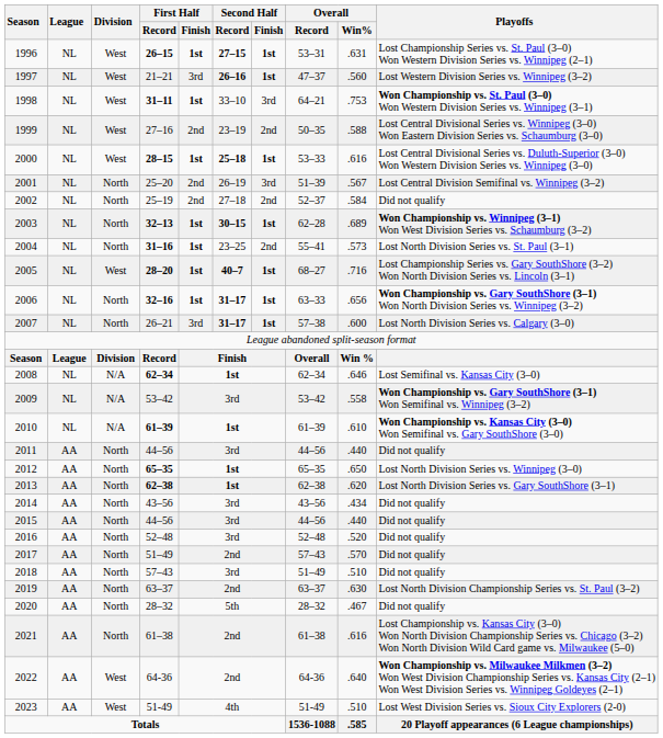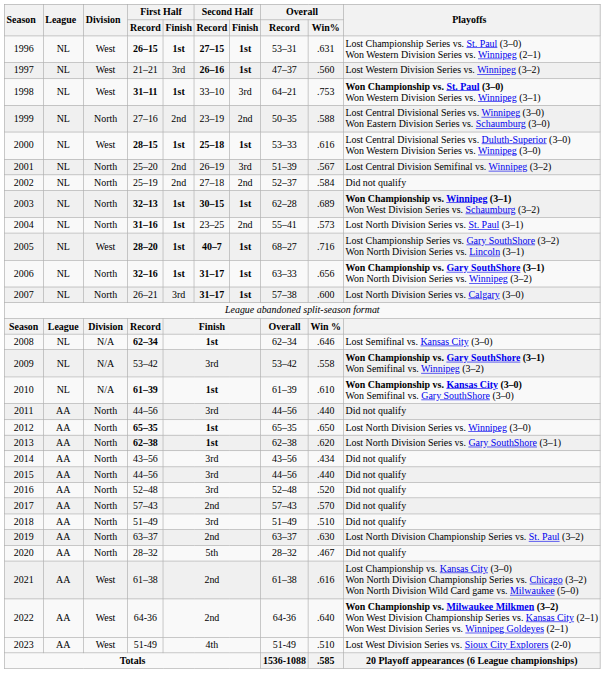1999 | Division: West -> North
2017 | First Half / Record: 51–49 -> 57–43
2018 | First Half / Record: 57–43 -> 51–49
2021 | Division: North -> West
